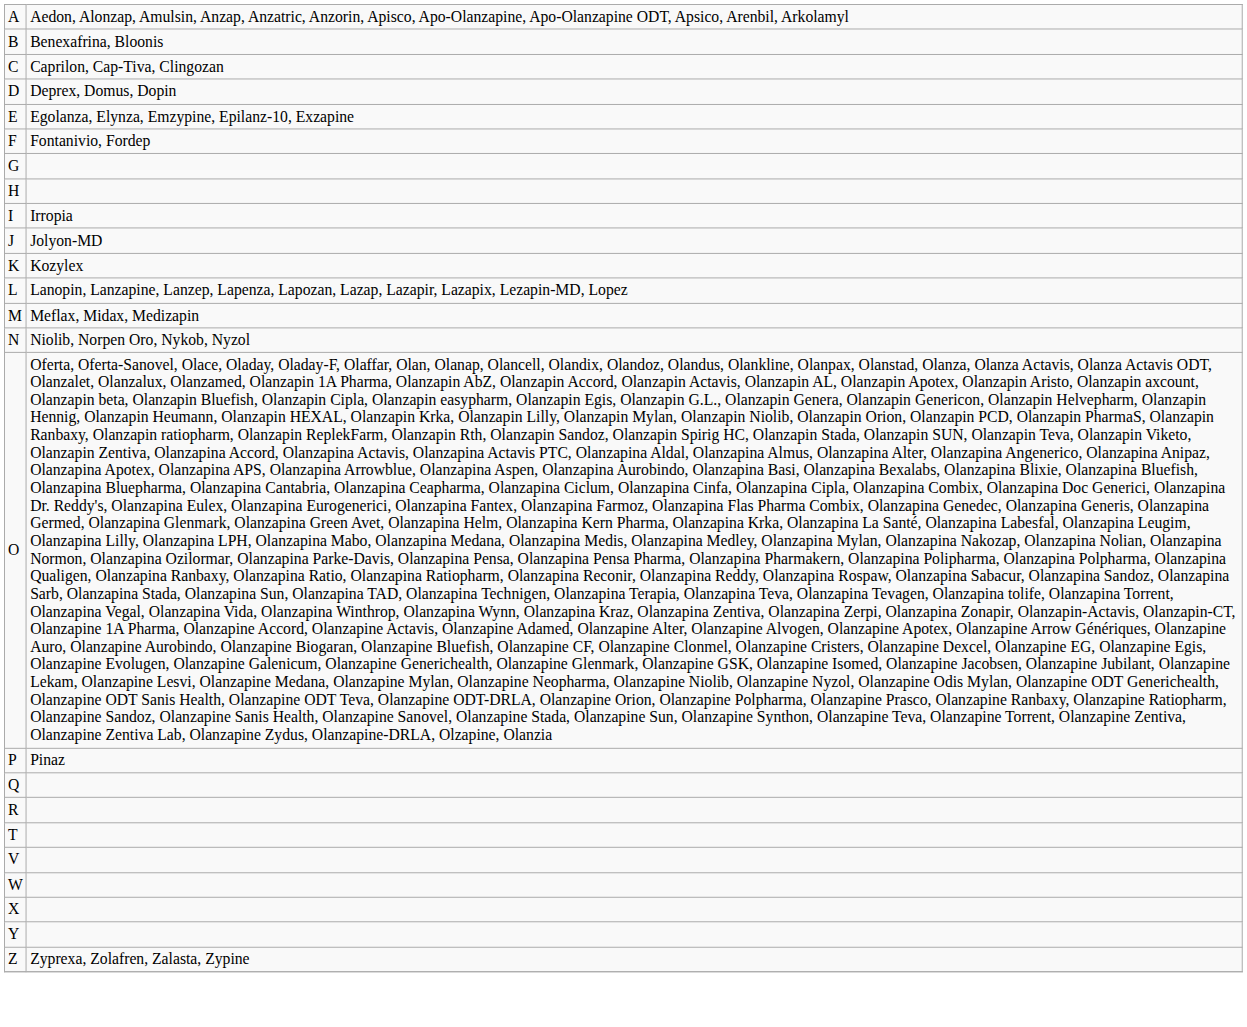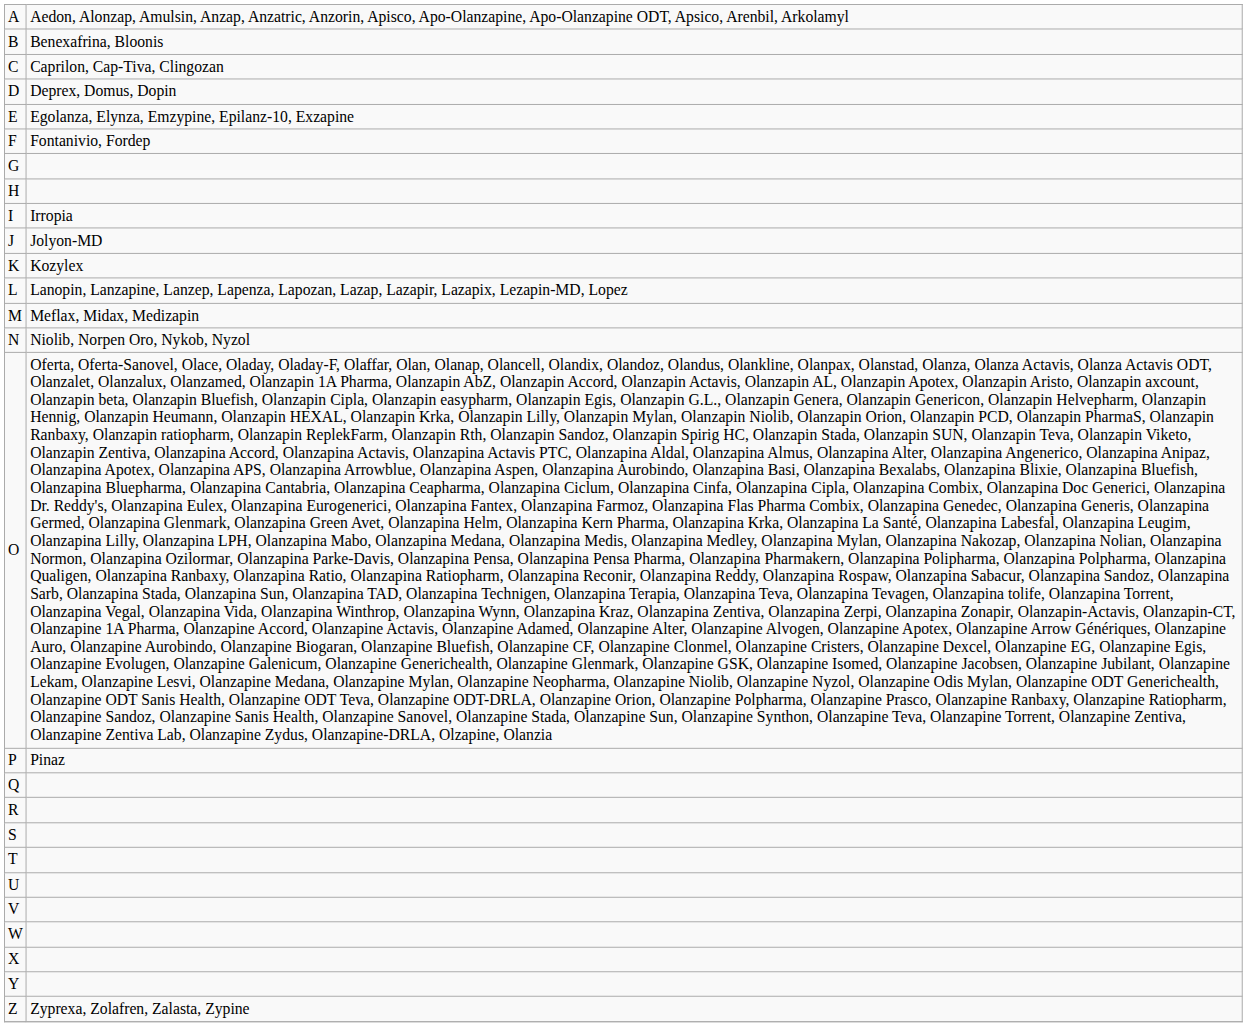+ row: S
+ row: U
